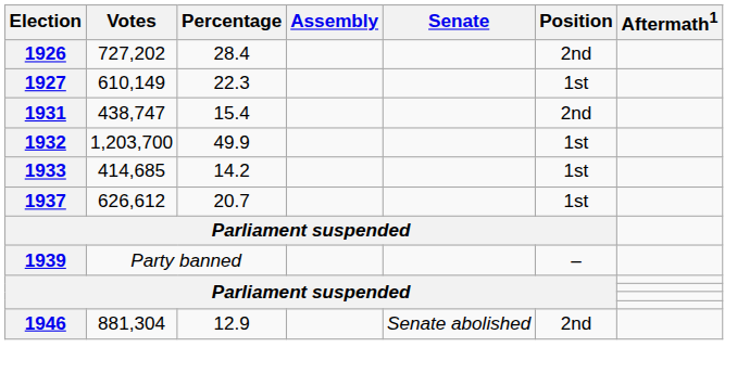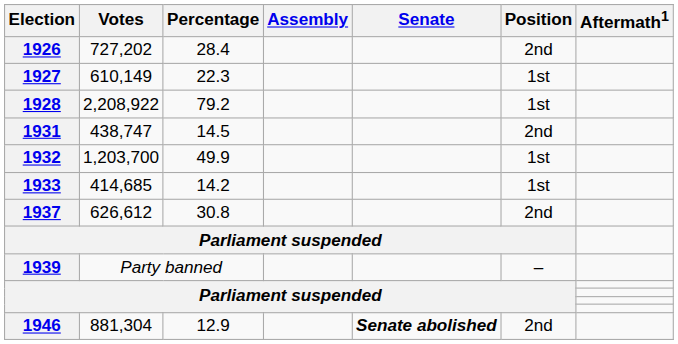+ row: 1928 | 2,208,922 | 79.2 | 1st
1931 | Percentage: 15.4 -> 14.5
1937 | Percentage: 20.7 -> 30.8
1937 | Position: 1st -> 2nd
1946 | Senate: normal -> bold
